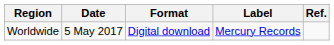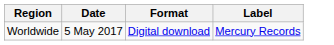- column: Ref.
